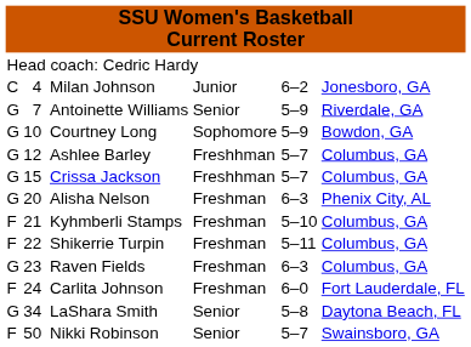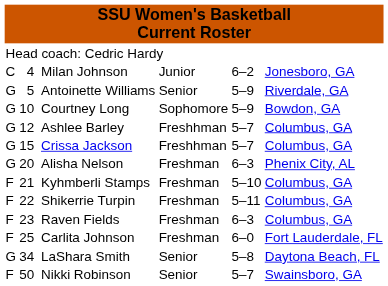Antoinette Williams | column 2: 7 -> 5
Raven Fields | column 1: G -> F
Carlita Johnson | column 2: 24 -> 25
